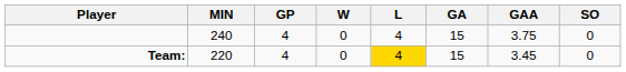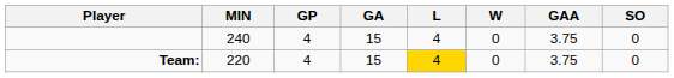columns swapped: W <-> GA
Team: | GAA: 3.45 -> 3.75
